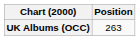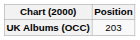UK Albums (OCC) | Position: 263 -> 203
